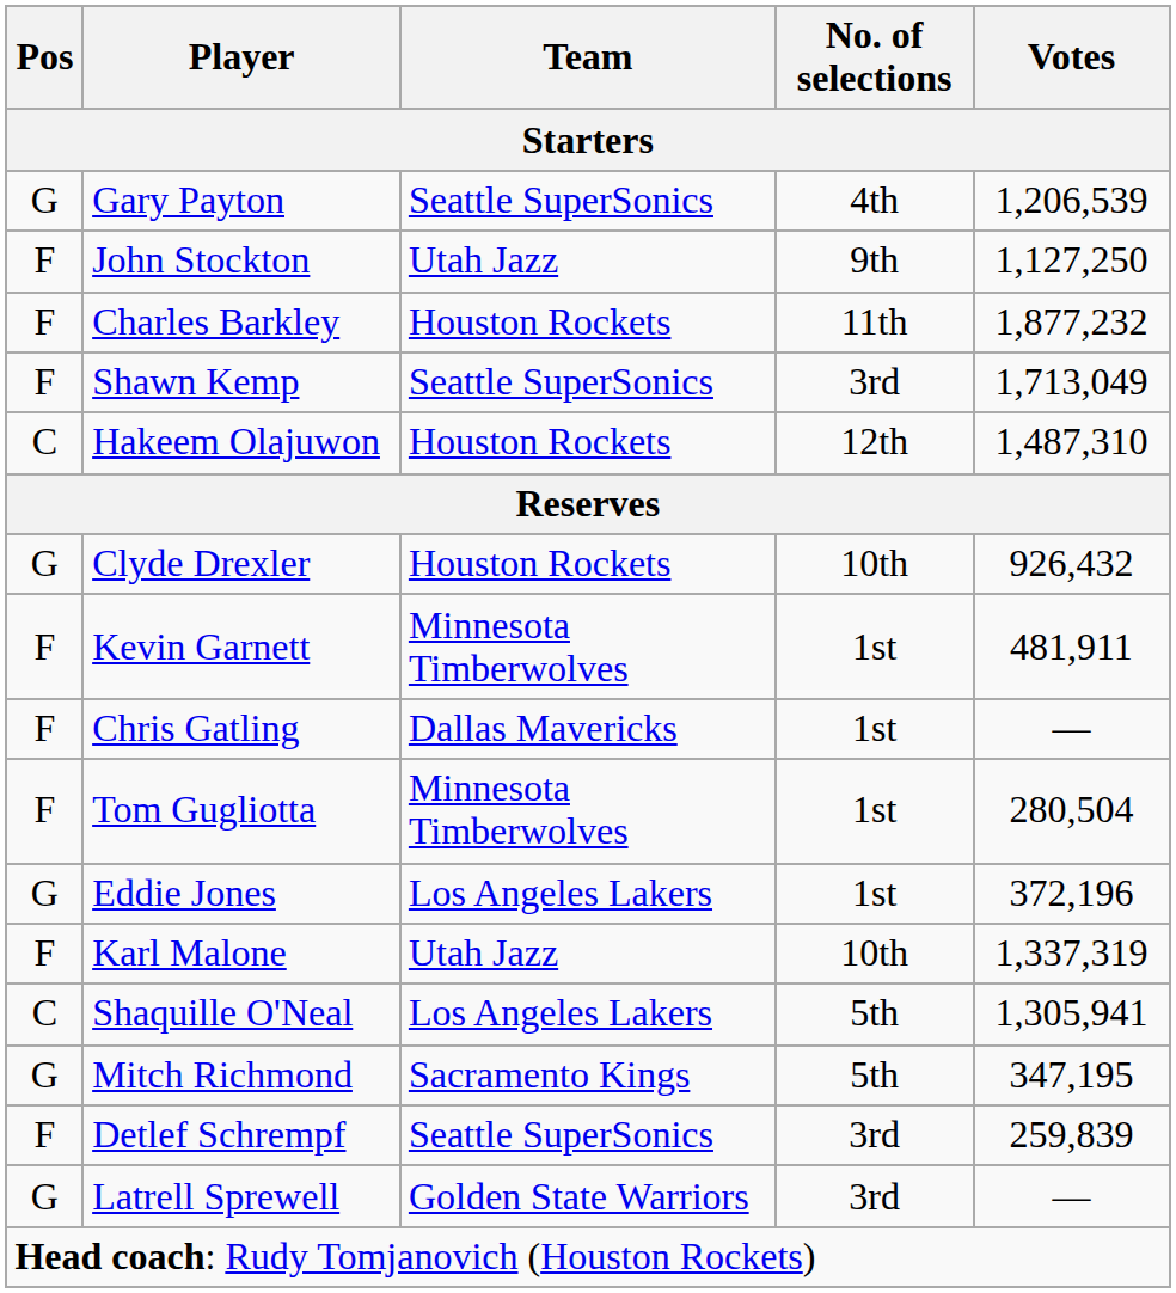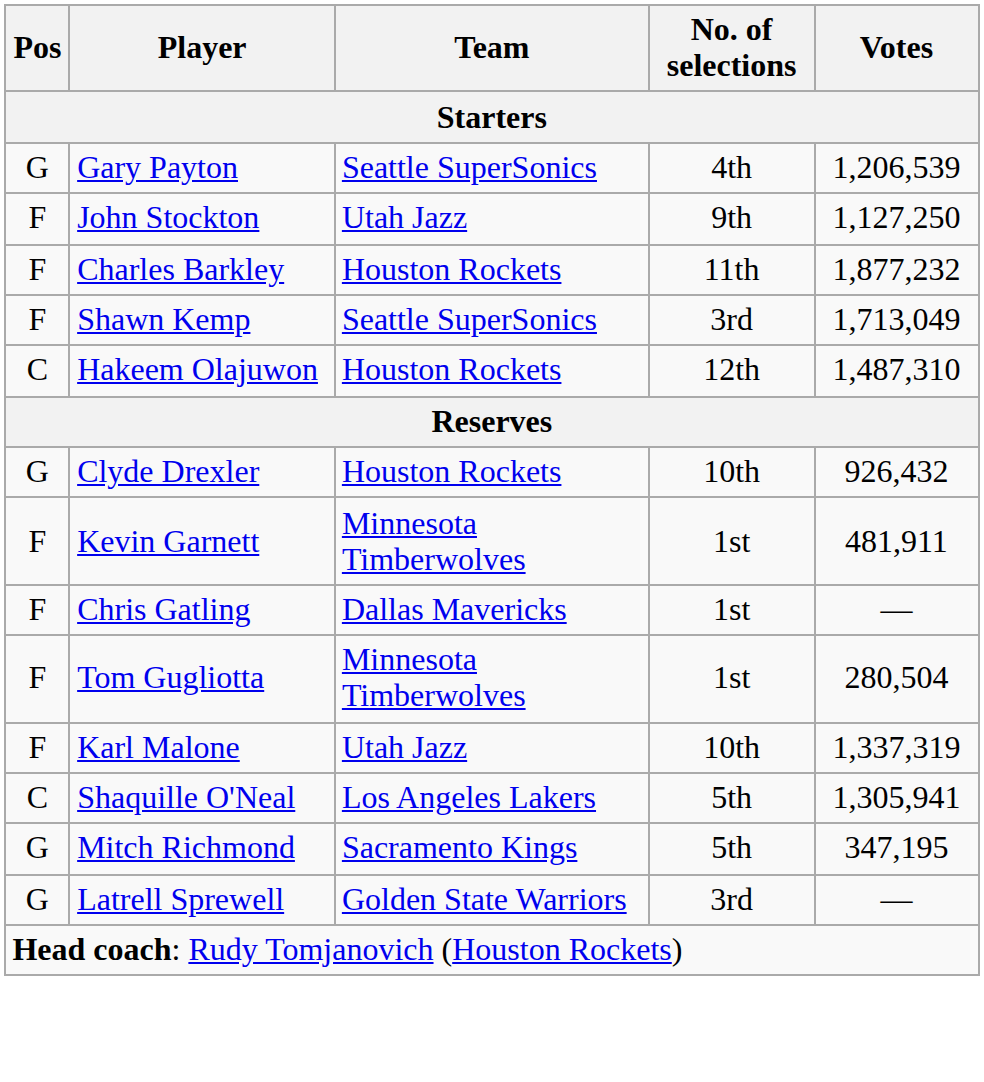- row: G | Eddie Jones | Los Angeles Lakers | 1st | 372,196
- row: F | Detlef Schrempf | Seattle SuperSonics | 3rd | 259,839
